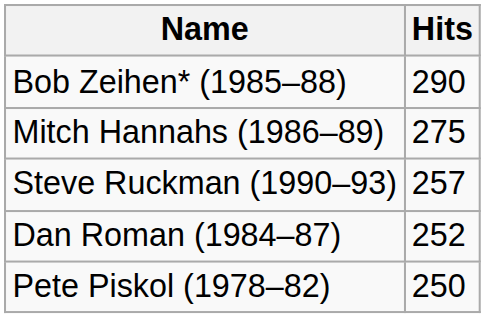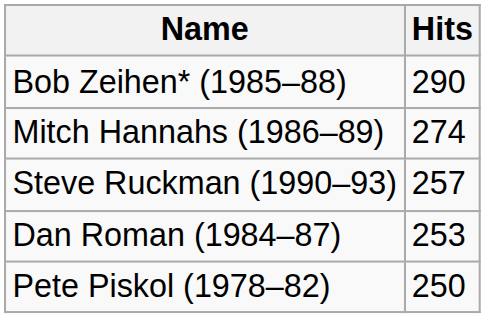Mitch Hannahs (1986–89) | Hits: 275 -> 274
Dan Roman (1984–87) | Hits: 252 -> 253
